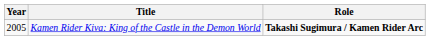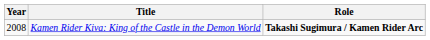Kamen Rider Kiva: King of the Castle in the Demon World | Year: 2005 -> 2008
